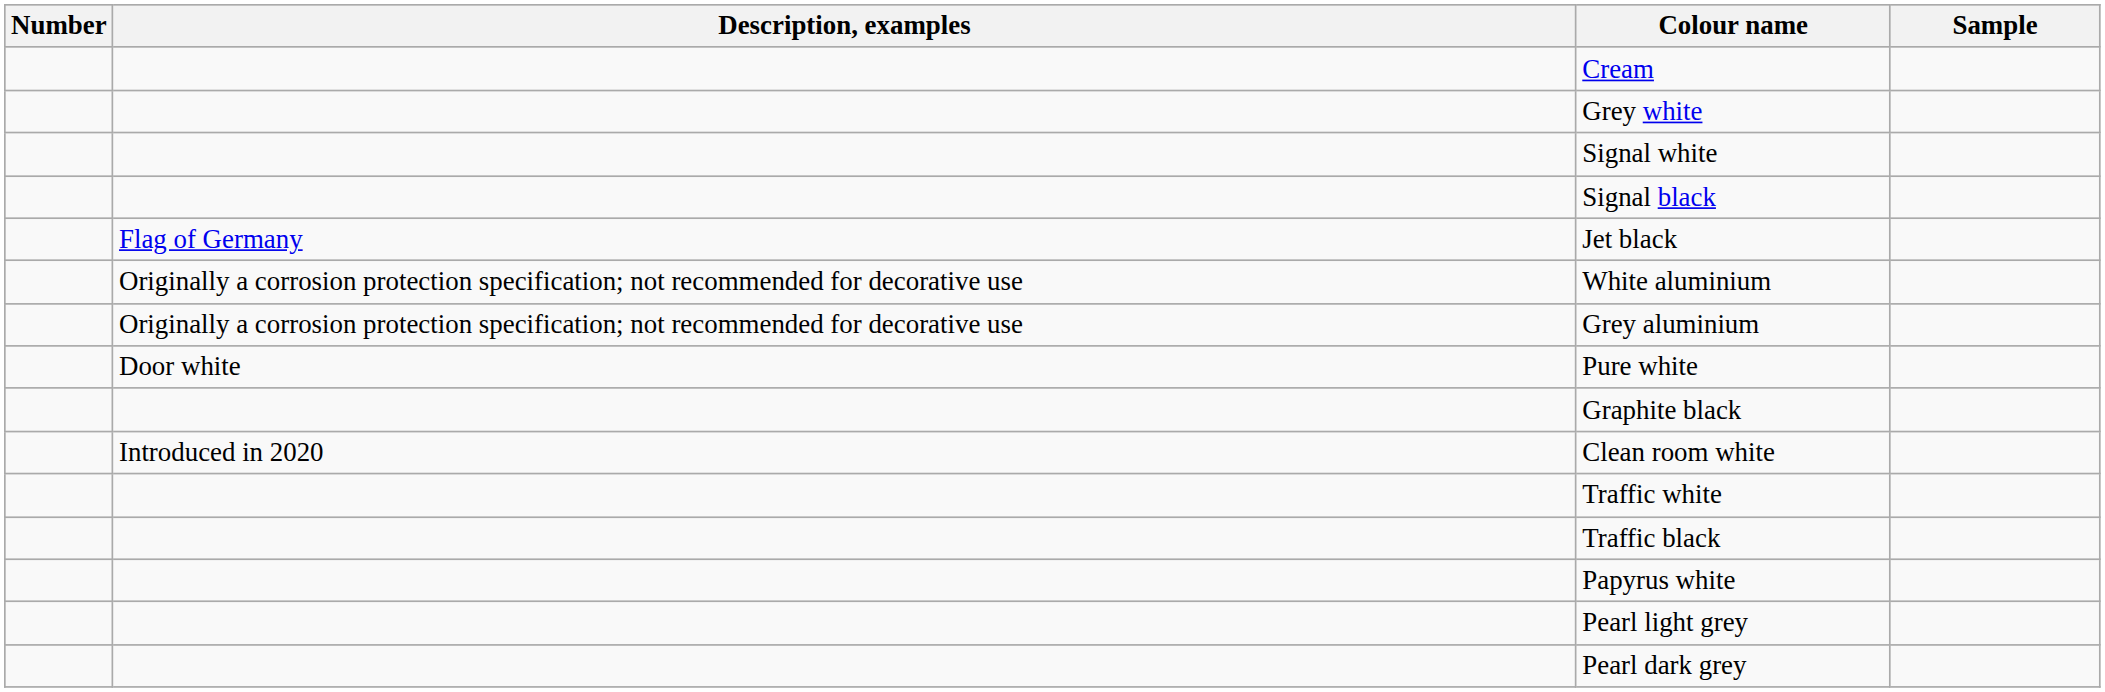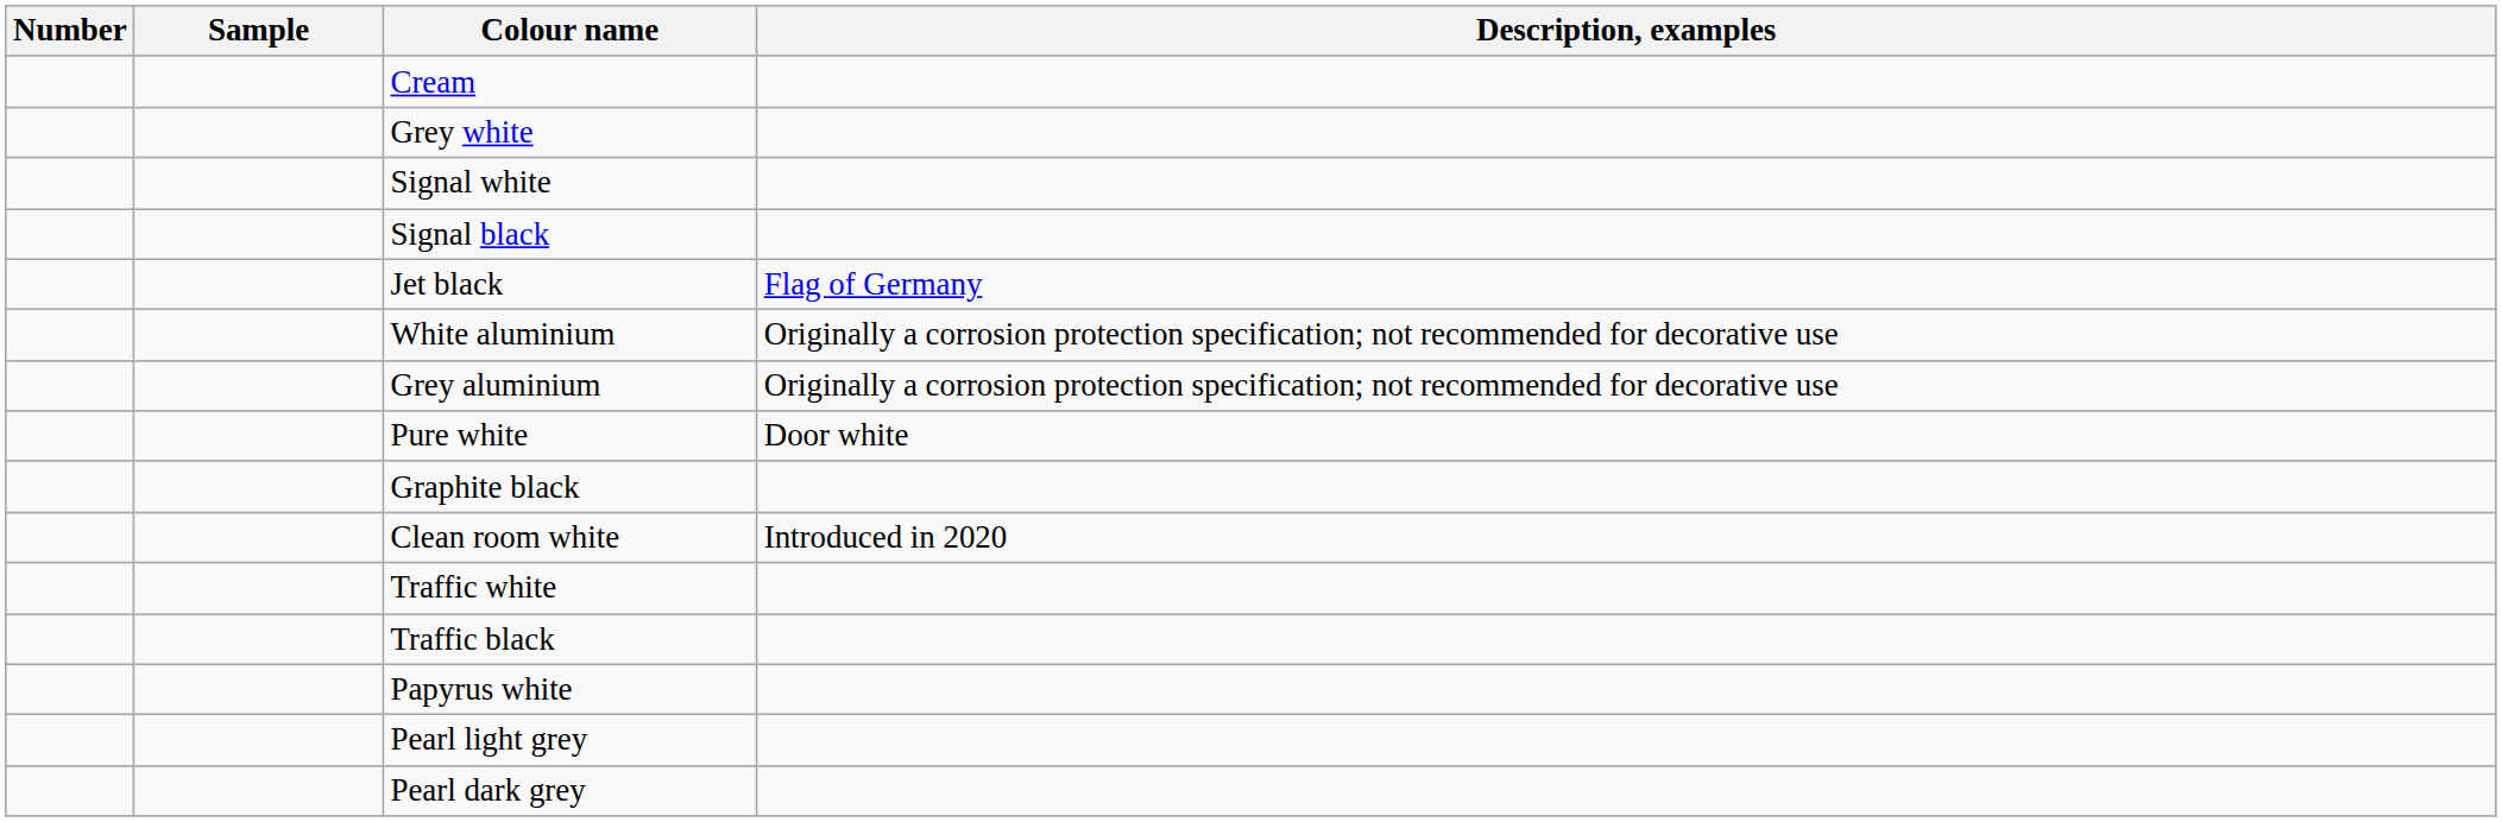columns swapped: Sample <-> Description, examples
